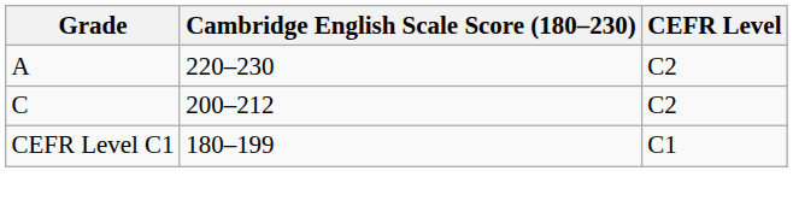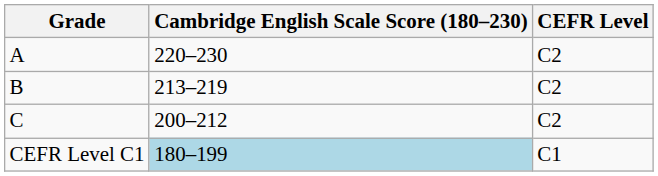+ row: B | 213–219 | C2
CEFR Level C1 | Cambridge English Scale Score (180–230): no background -> lightblue background
